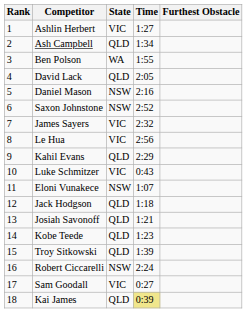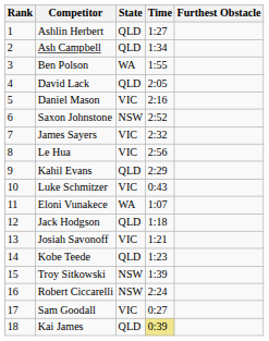Ashlin Herbert | State: VIC -> QLD
Daniel Mason | State: NSW -> VIC
Eloni Vunakece | State: NSW -> WA
Josiah Savonoff | State: QLD -> VIC
Troy Sitkowski | State: QLD -> NSW
